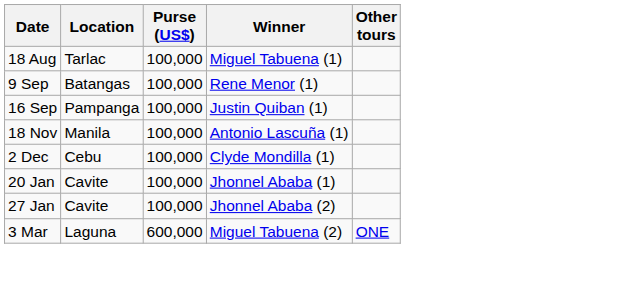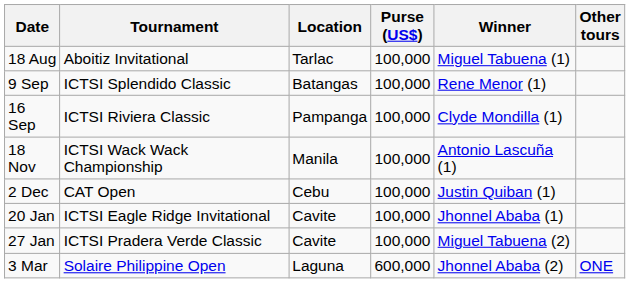+ column: Tournament | Aboitiz Invitational | ICTSI Splendido Classic | ICTSI Riviera Classic | ICTSI Wack Wack Championship | CAT Open | ICTSI Eagle Ridge Invitational | ICTSI Pradera Verde Classic | Solaire Philippine Open
16 Sep | Winner: Justin Quiban (1) -> Clyde Mondilla (1)
2 Dec | Winner: Clyde Mondilla (1) -> Justin Quiban (1)
27 Jan | Winner: Jhonnel Ababa (2) -> Miguel Tabuena (2)
3 Mar | Winner: Miguel Tabuena (2) -> Jhonnel Ababa (2)
